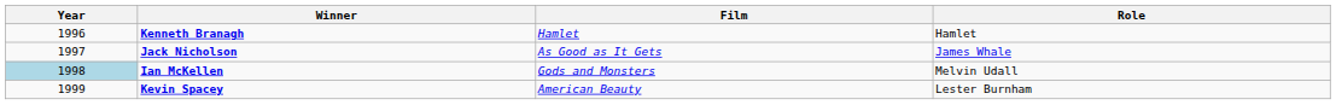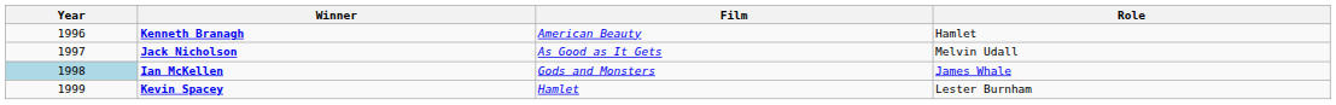Kenneth Branagh | Film: Hamlet -> American Beauty
Jack Nicholson | Role: James Whale -> Melvin Udall
Ian McKellen | Role: Melvin Udall -> James Whale
Kevin Spacey | Film: American Beauty -> Hamlet
